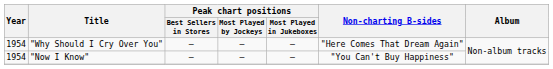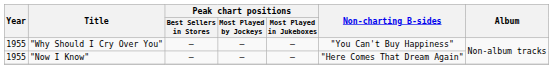"Why Should I Cry Over You" | Year: 1954 -> 1955
"Why Should I Cry Over You" | Non-charting B-sides: "Here Comes That Dream Again" -> "You Can't Buy Happiness"
"Now I Know" | Year: 1954 -> 1955
"Now I Know" | Non-charting B-sides: "You Can't Buy Happiness" -> "Here Comes That Dream Again"
